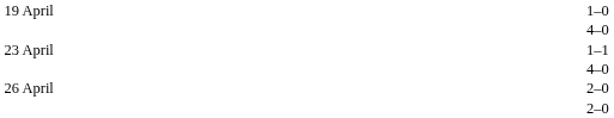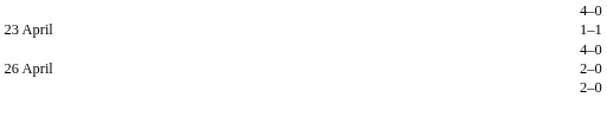- row: 19 April | 1–0
